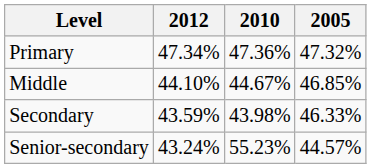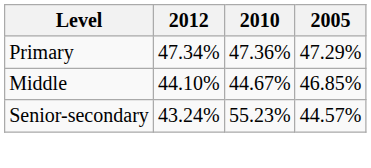Primary | 2005: 47.32% -> 47.29%
- row: Secondary | 43.59% | 43.98% | 46.33%
